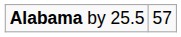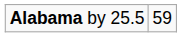Alabama by 25.5 | column 2: 57 -> 59
